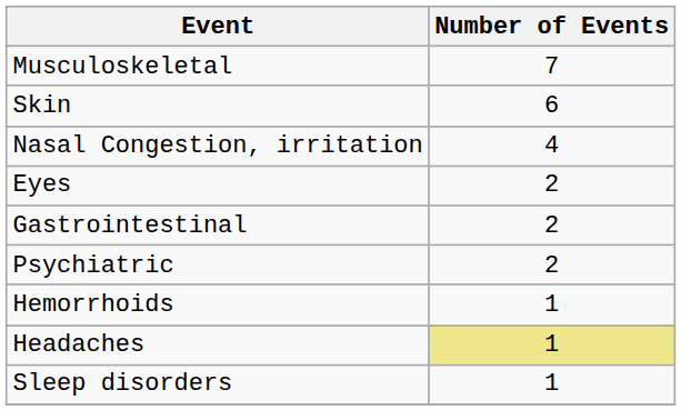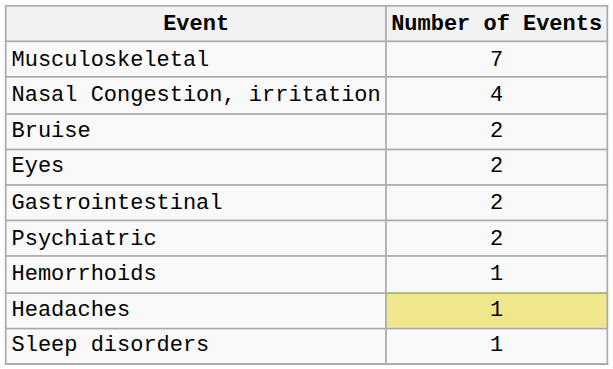- row: Skin | 6
+ row: Bruise | 2
